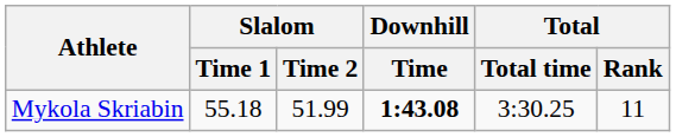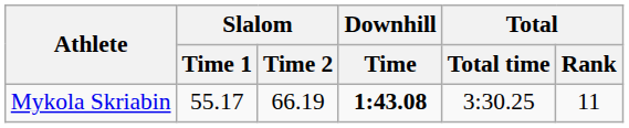Mykola Skriabin | Slalom / Time 1: 55.18 -> 55.17
Mykola Skriabin | Slalom / Time 2: 51.99 -> 66.19
